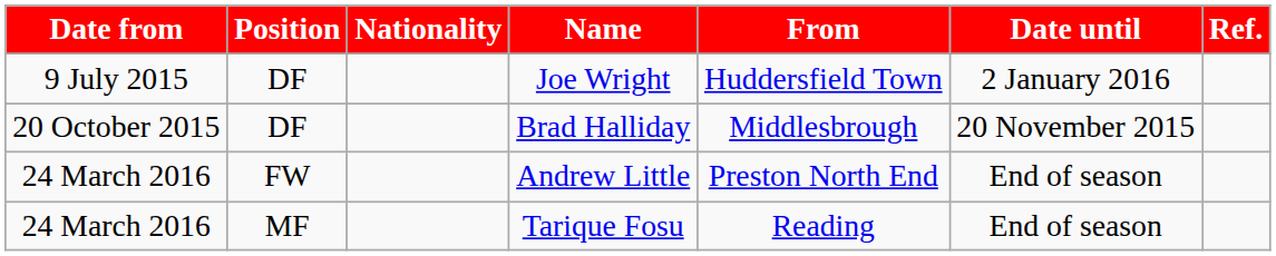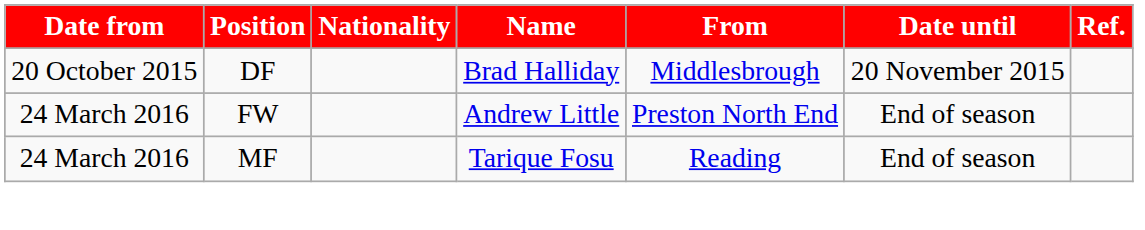- row: 9 July 2015 | DF | Joe Wright | Huddersfield Town | 2 January 2016
